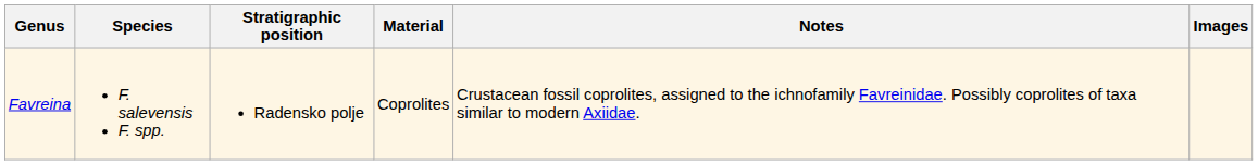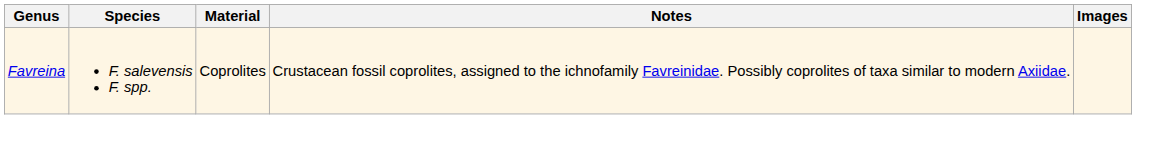- column: Stratigraphic position | Radensko polje
